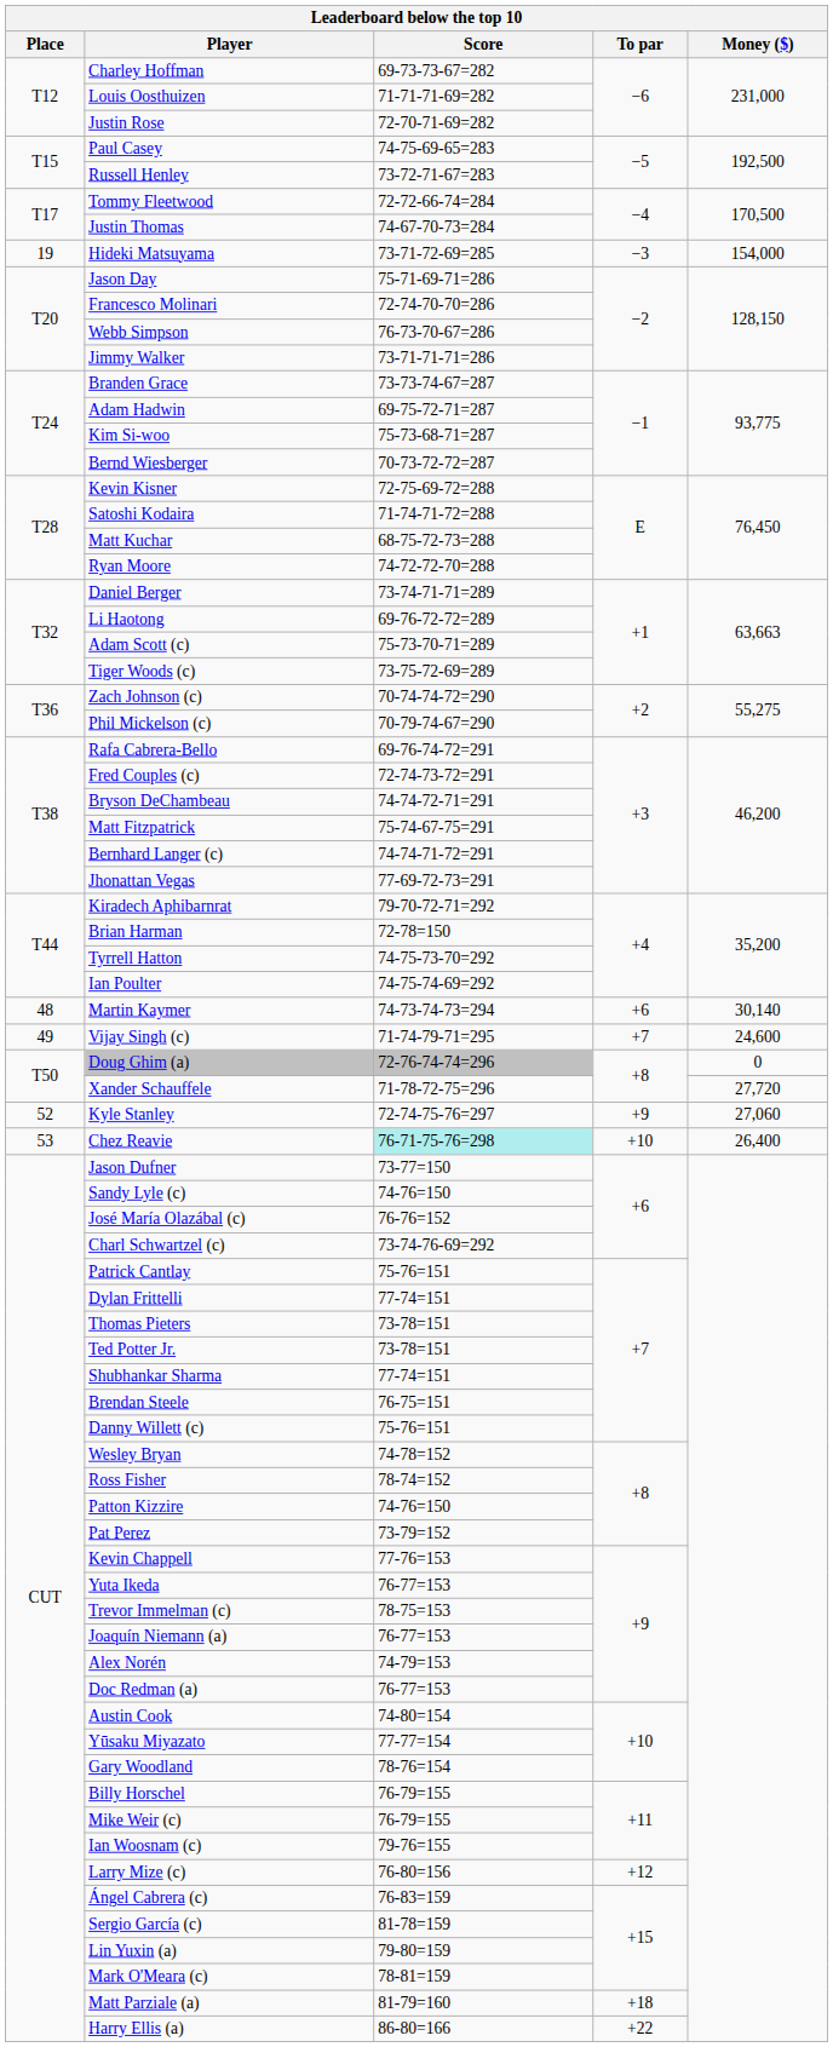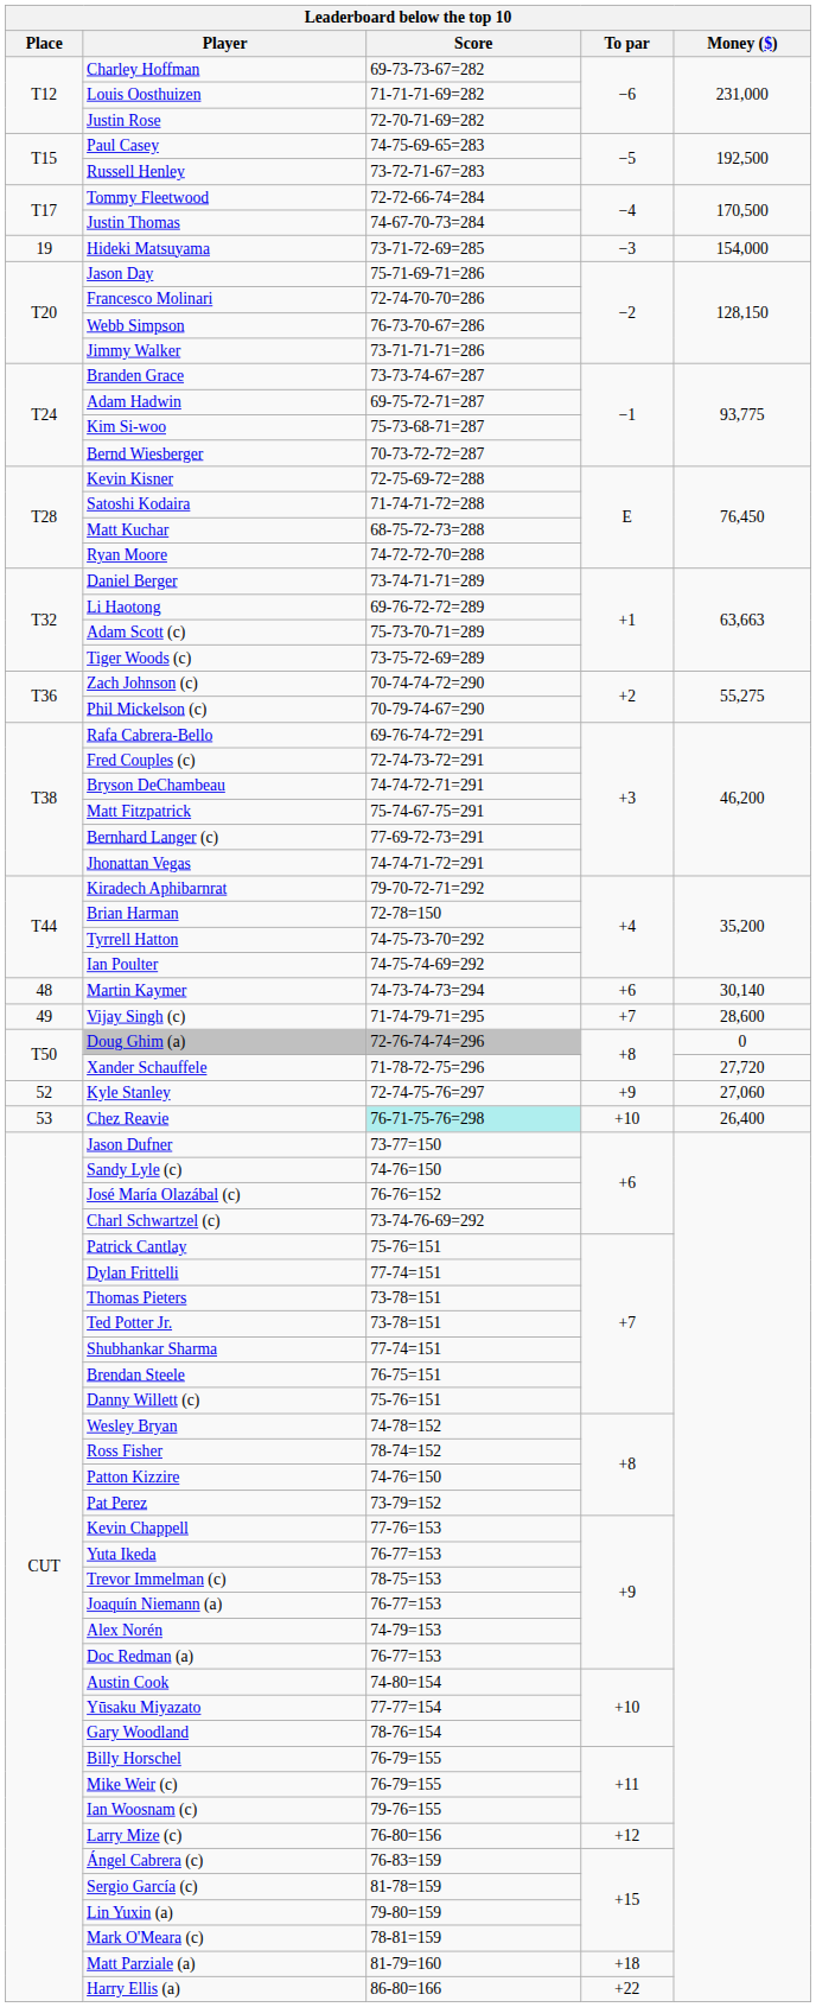Bernhard Langer (c) | Score: 74-74-71-72=291 -> 77-69-72-73=291
Jhonattan Vegas | Score: 77-69-72-73=291 -> 74-74-71-72=291
Vijay Singh (c) | Money ($): 24,600 -> 28,600
